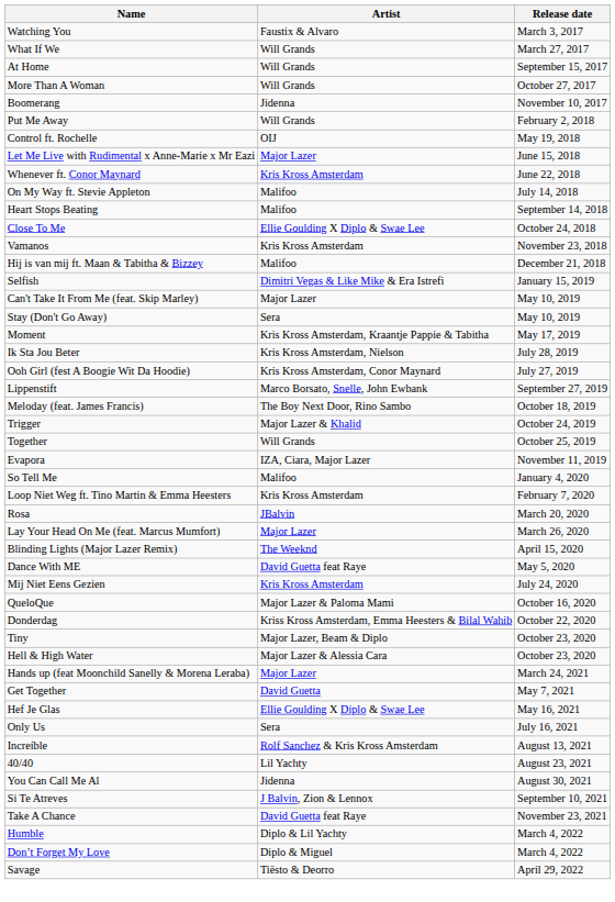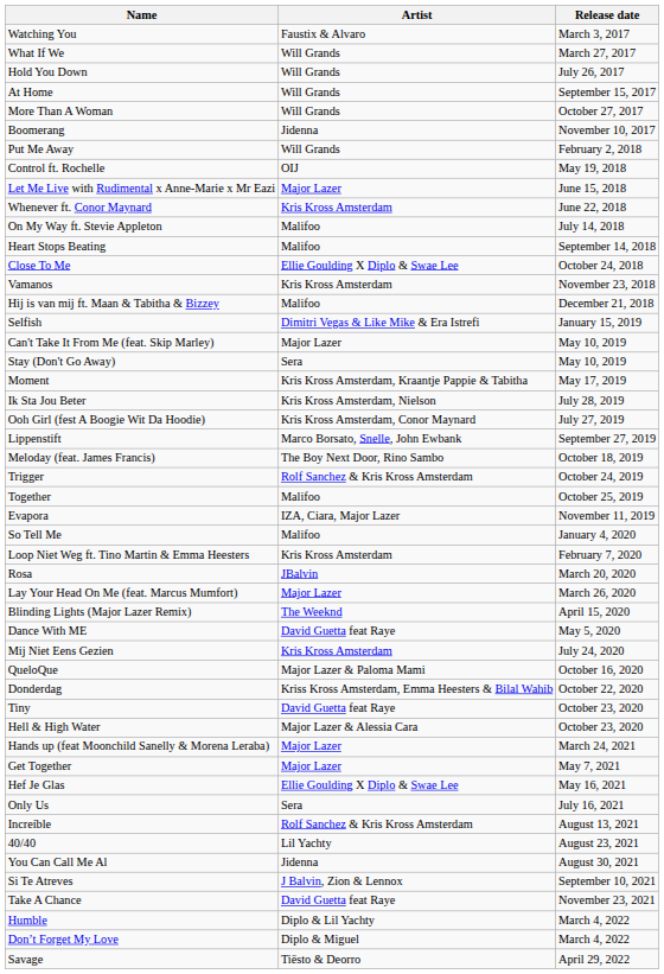+ row: Hold You Down | Will Grands | July 26, 2017
Trigger | Artist: Major Lazer & Khalid -> Rolf Sanchez & Kris Kross Amsterdam
Together | Artist: Will Grands -> Malifoo
Tiny | Artist: Major Lazer, Beam & Diplo -> David Guetta feat Raye
Get Together | Artist: David Guetta -> Major Lazer
